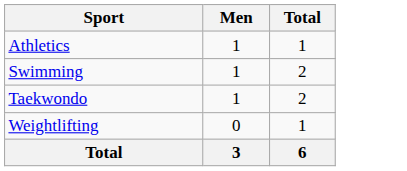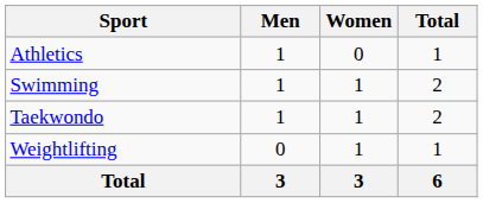+ column: Women | 0 | 1 | 1 | 1 | 3
